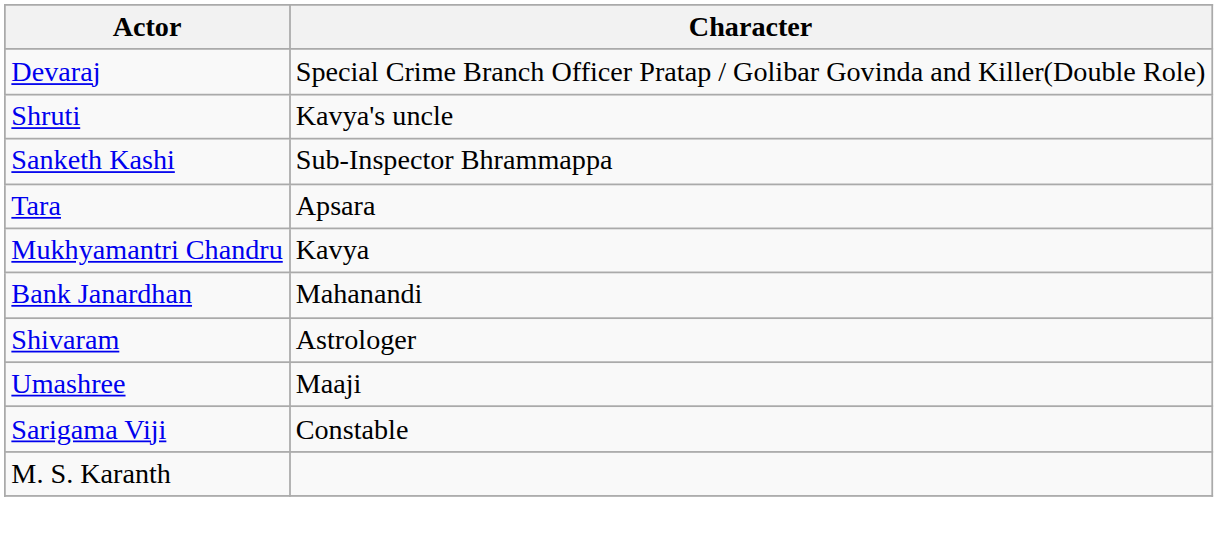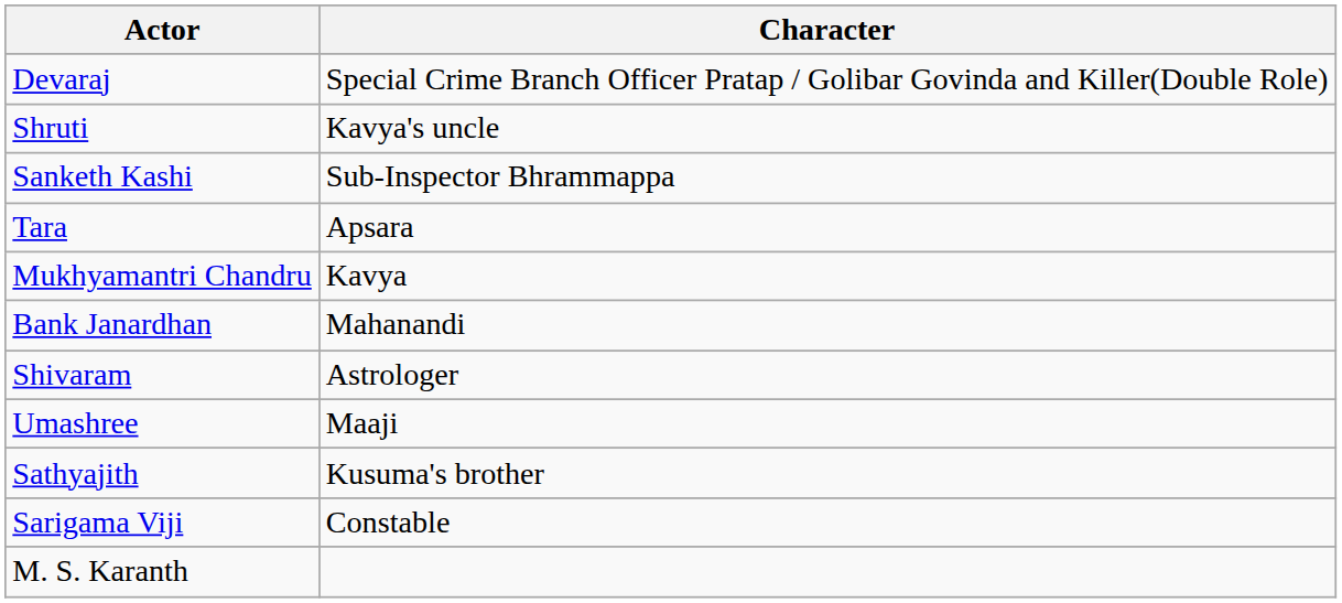+ row: Sathyajith | Kusuma's brother
